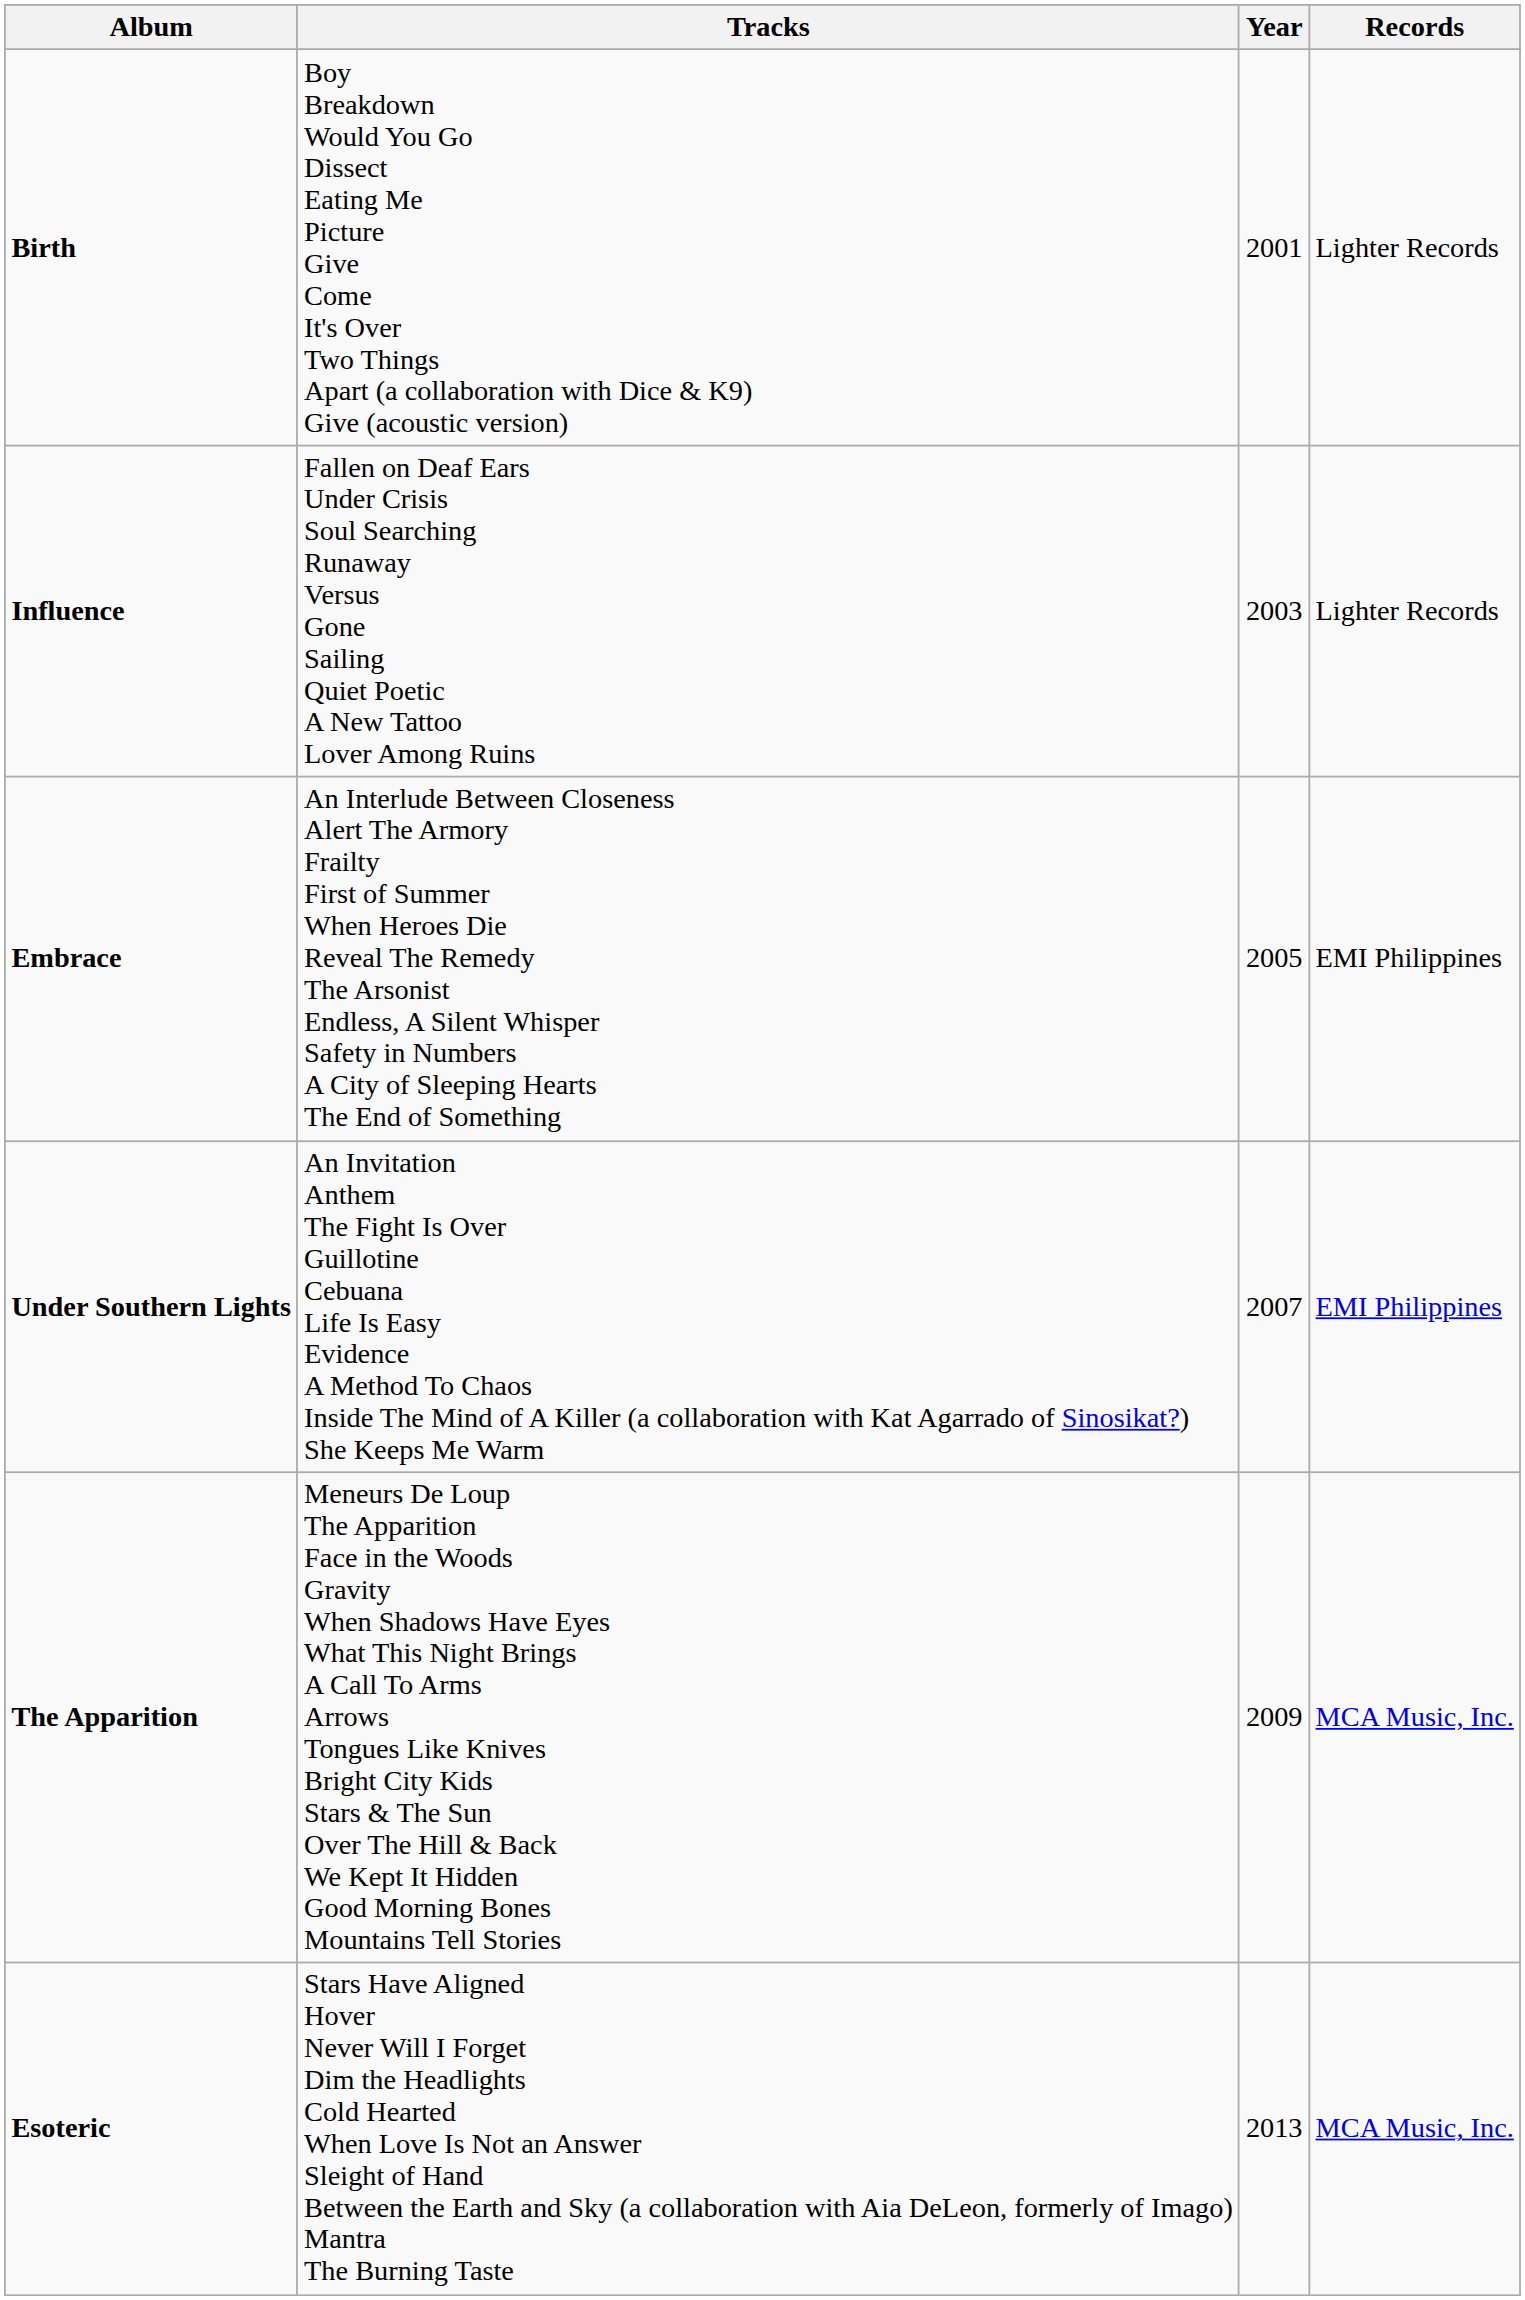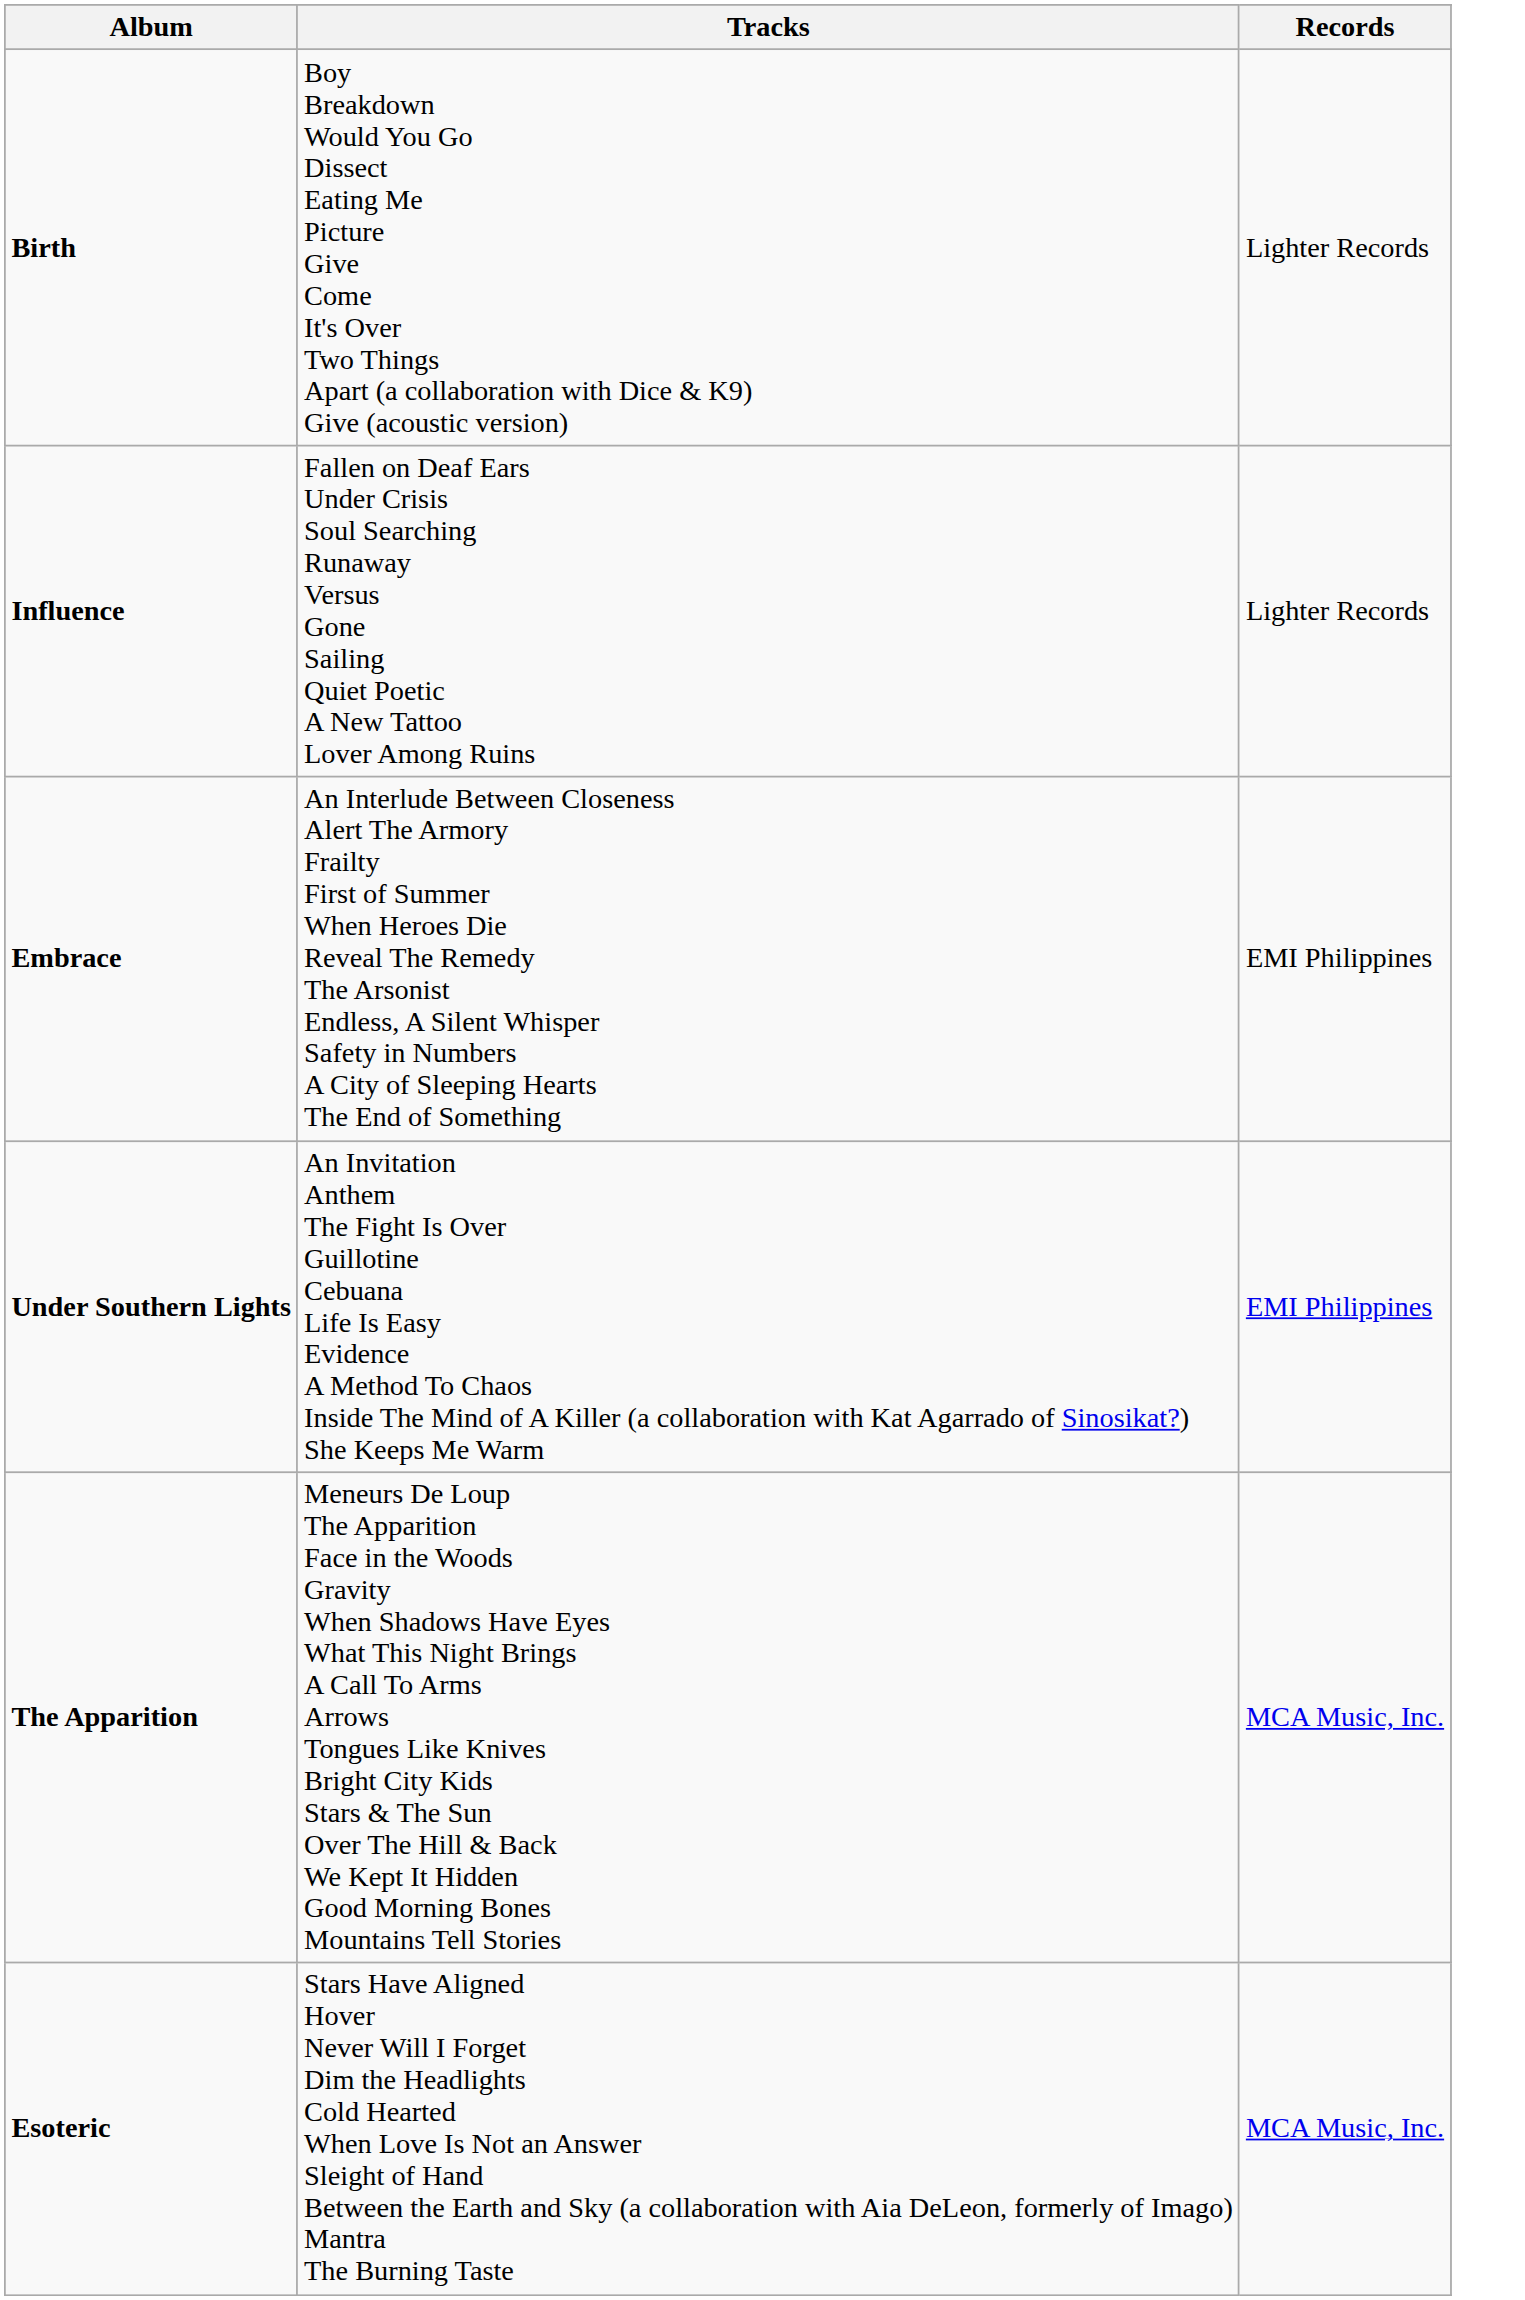- column: Year | 2001 | 2003 | 2005 | 2007 | 2009 | 2013
